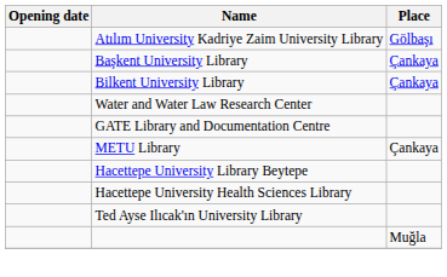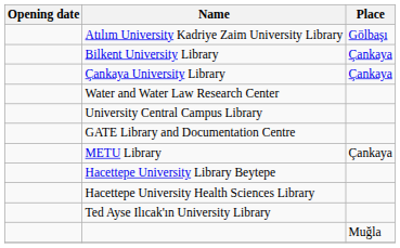- row: Başkent University Library | Çankaya
+ row: Çankaya University Library | Çankaya
+ row: University Central Campus Library
